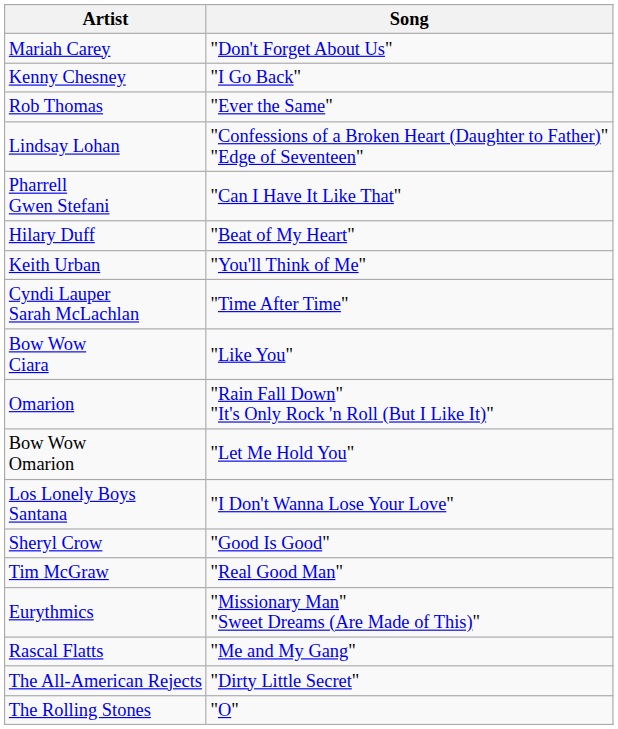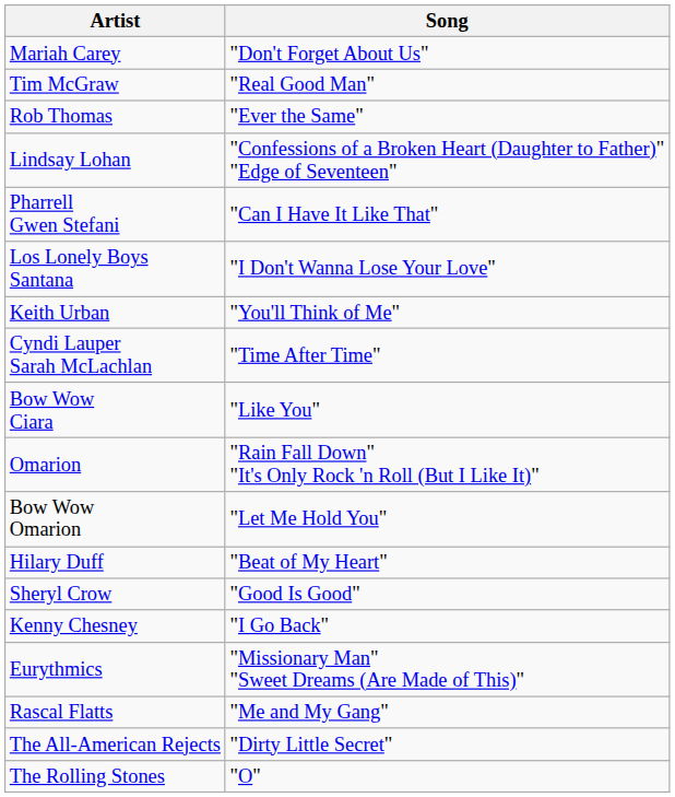rows swapped: Kenny Chesney <-> Tim McGraw
rows swapped: Hilary Duff <-> Los Lonely Boys Santana
